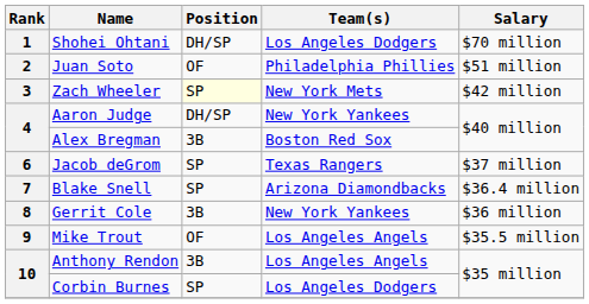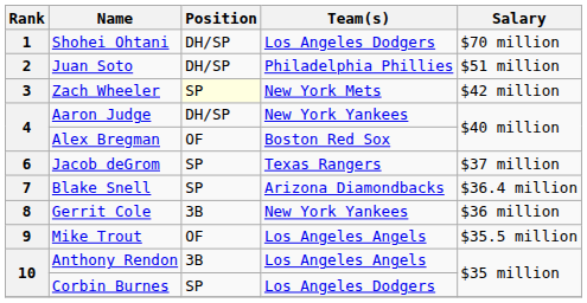Juan Soto | Position: OF -> DH/SP
Alex Bregman | Position: 3B -> OF
